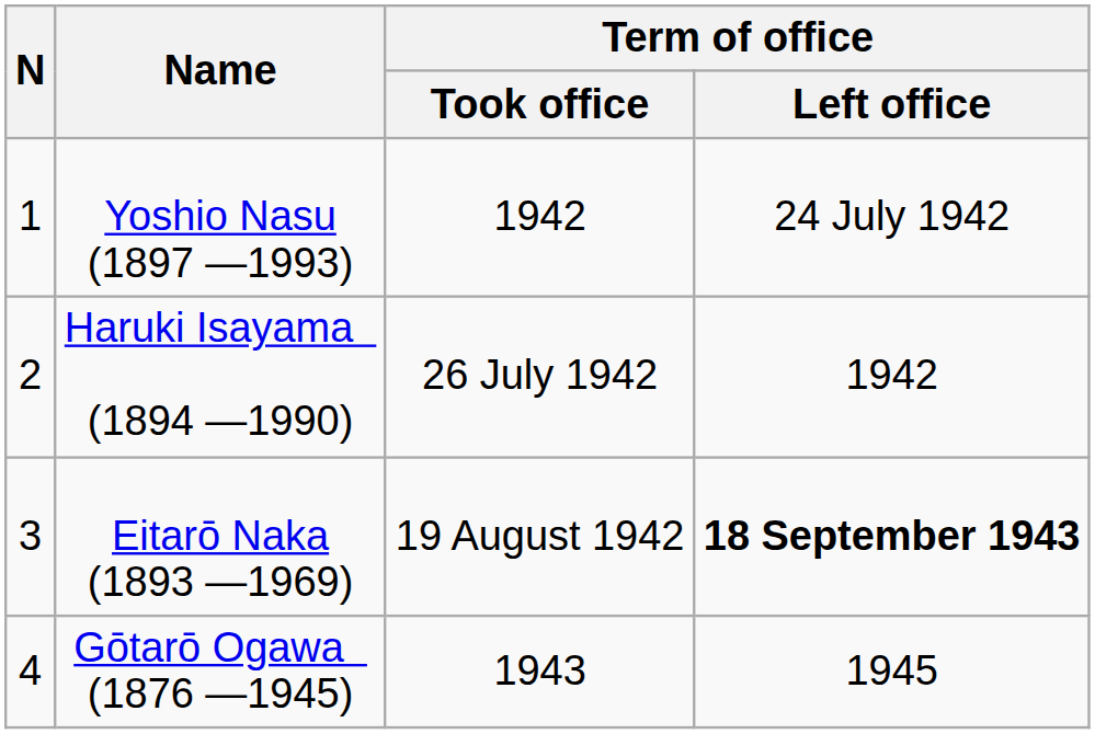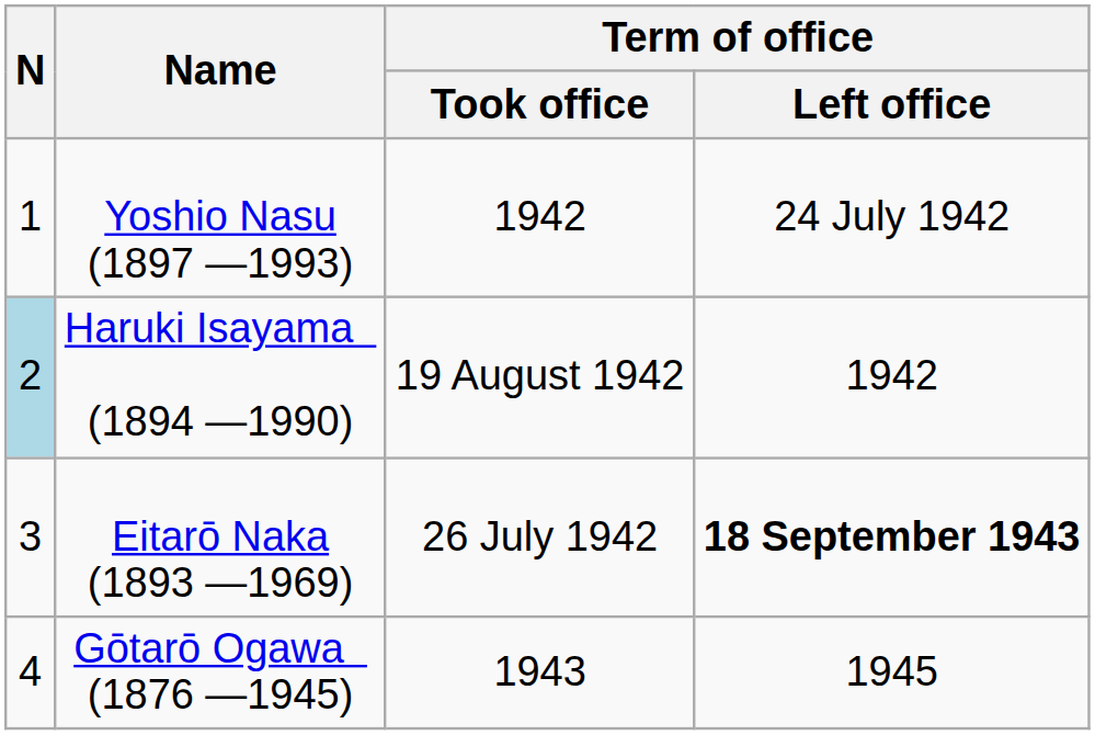Haruki Isayama (1894 —1990) | N: no background -> lightblue background
Haruki Isayama (1894 —1990) | Term of office / Took office: 26 July 1942 -> 19 August 1942
Eitarō Naka (1893 —1969) | Term of office / Took office: 19 August 1942 -> 26 July 1942
